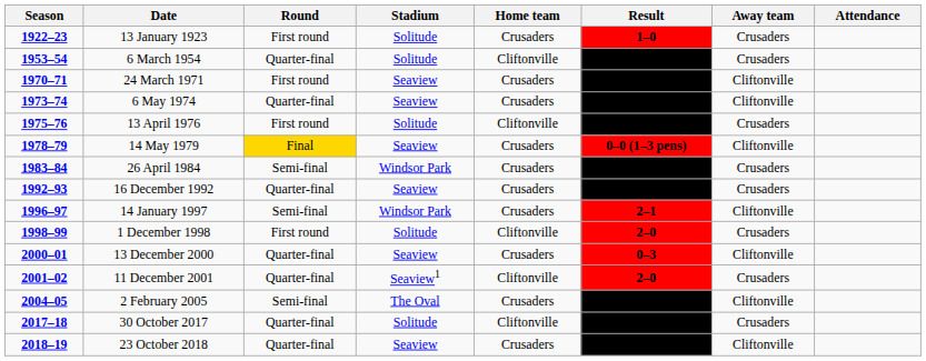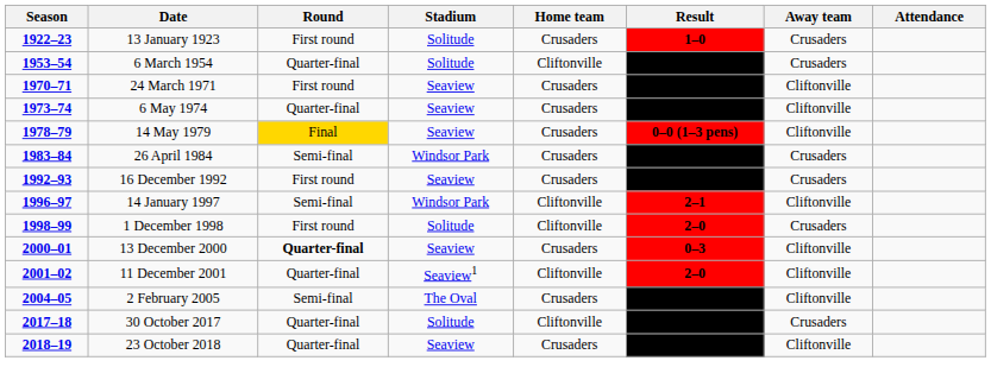- row: 1975–76 | 13 April 1976 | First round | Solitude | Cliftonville | 1–4 | Crusaders
16 December 1992 | Round: Quarter-final -> First round
14 January 1997 | Home team: Crusaders -> Cliftonville
13 December 2000 | Round: normal -> bold
11 December 2001 | Away team: Crusaders -> Cliftonville
